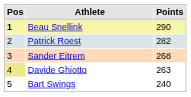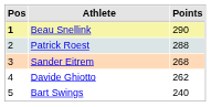Patrick Roest | Points: 282 -> 288
Davide Ghiotto | Pos: khaki background -> no background
Davide Ghiotto | Points: 263 -> 262
